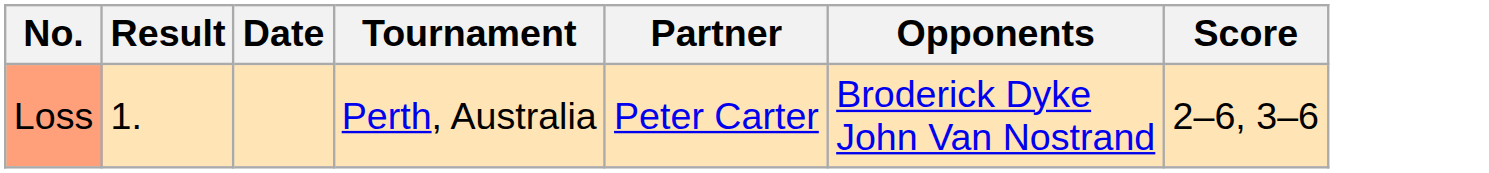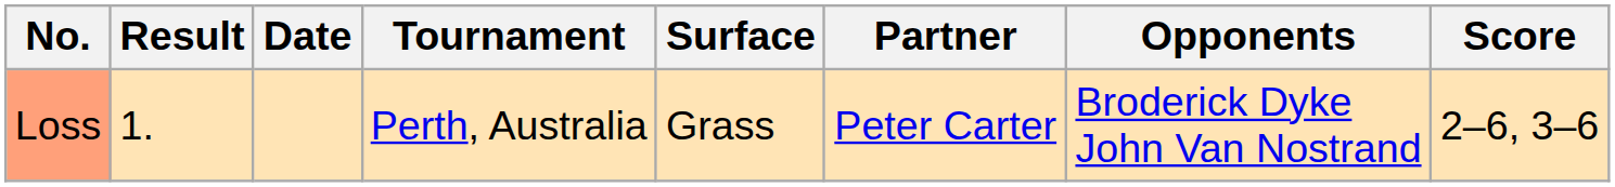+ column: Surface | Grass
